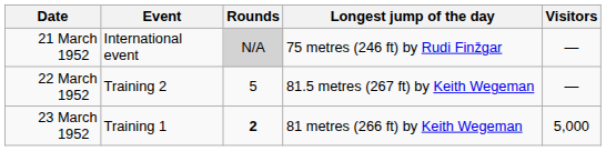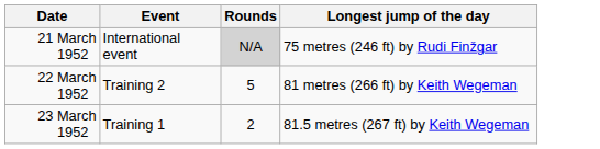- column: Visitors | — | — | 5,000
22 March 1952 | Longest jump of the day: 81.5 metres (267 ft) by Keith Wegeman -> 81 metres (266 ft) by Keith Wegeman
23 March 1952 | Rounds: bold -> normal
23 March 1952 | Longest jump of the day: 81 metres (266 ft) by Keith Wegeman -> 81.5 metres (267 ft) by Keith Wegeman
